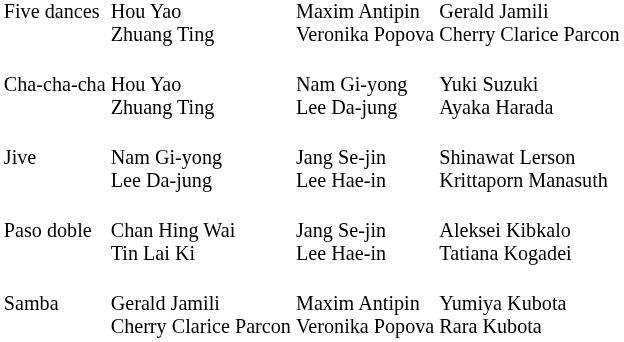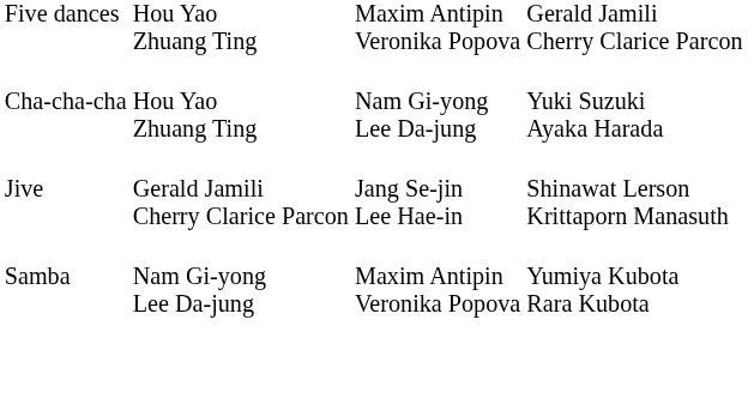Jive | column 2: Nam Gi-yong Lee Da-jung -> Gerald Jamili Cherry Clarice Parcon
- row: Paso doble | Chan Hing Wai Tin Lai Ki | Jang Se-jin Lee Hae-in | Aleksei Kibkalo Tatiana Kogadei
Samba | column 2: Gerald Jamili Cherry Clarice Parcon -> Nam Gi-yong Lee Da-jung
